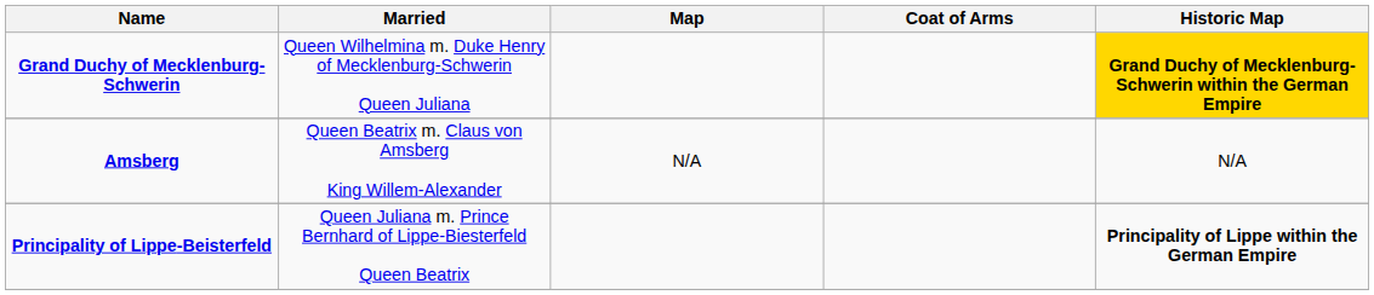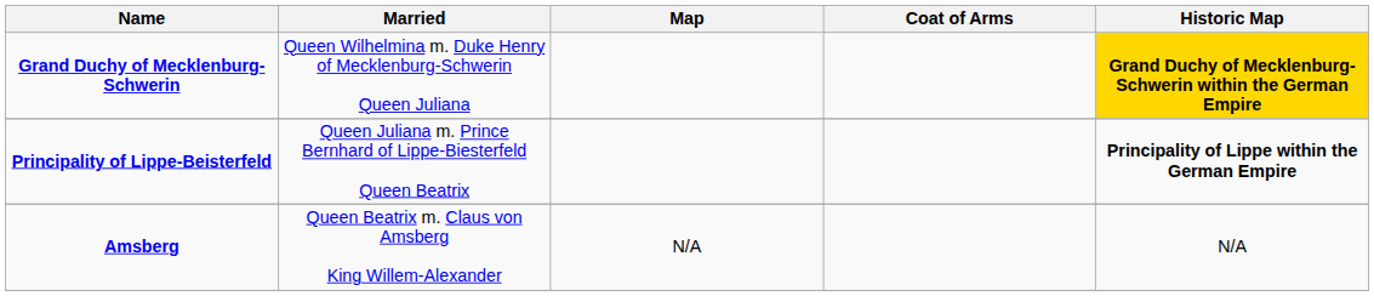rows swapped: Principality of Lippe-Beisterfeld <-> Amsberg
